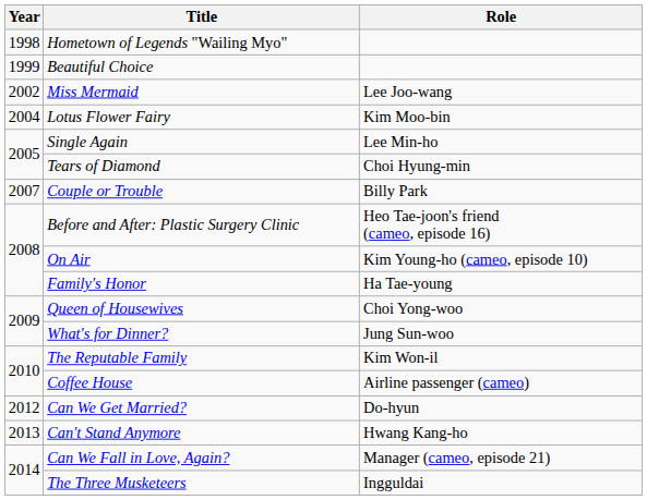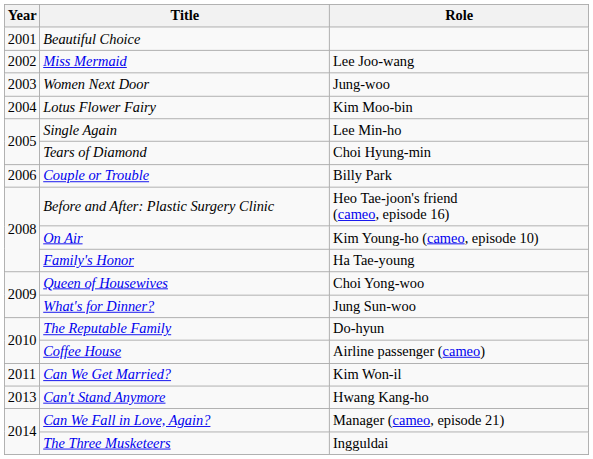- row: 1998 | Hometown of Legends "Wailing Myo"
Beautiful Choice | Year: 1999 -> 2001
+ row: 2003 | Women Next Door | Jung-woo
Couple or Trouble | Year: 2007 -> 2006
The Reputable Family | Role: Kim Won-il -> Do-hyun
Can We Get Married? | Year: 2012 -> 2011
Can We Get Married? | Role: Do-hyun -> Kim Won-il
